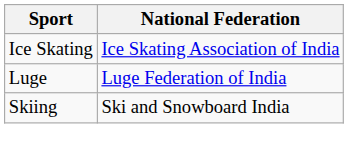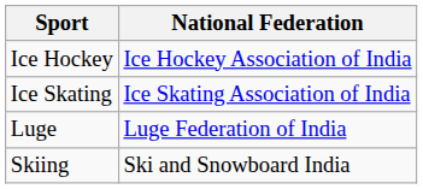+ row: Ice Hockey | Ice Hockey Association of India
